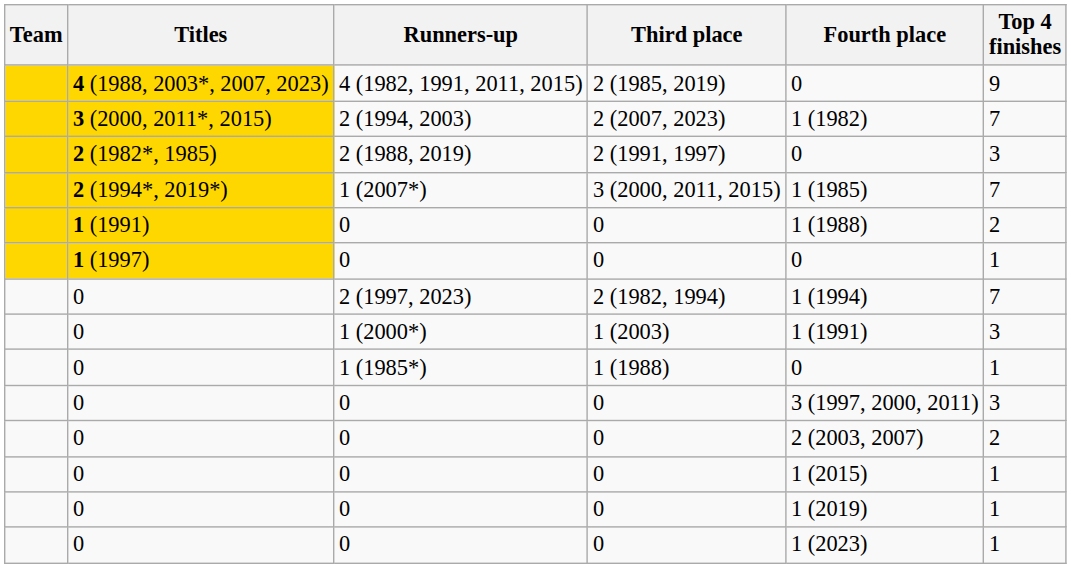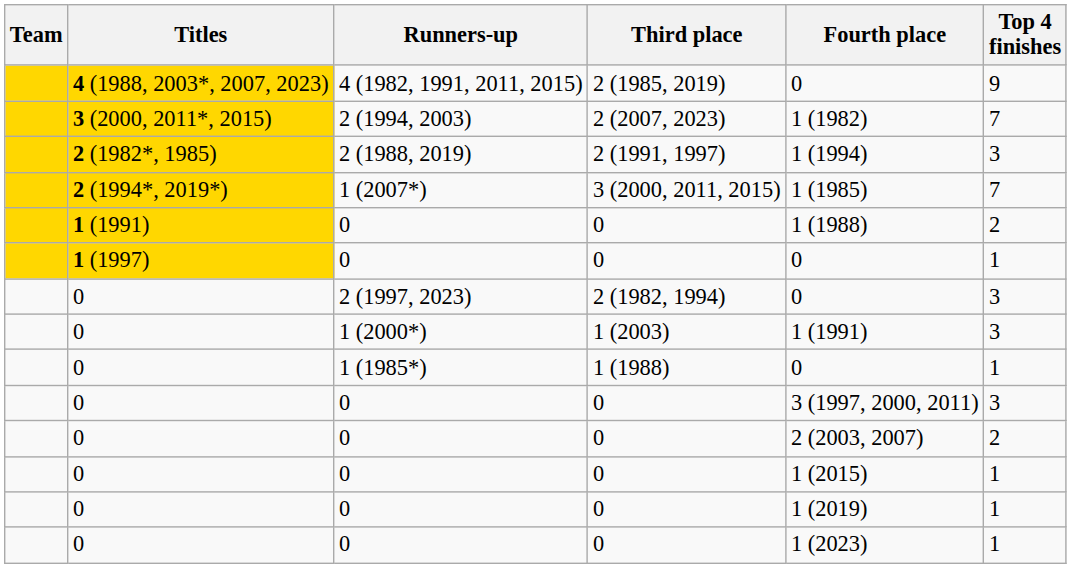2 (1988, 2019) | Fourth place: 0 -> 1 (1994)
2 (1997, 2023) | Fourth place: 1 (1994) -> 0
2 (1997, 2023) | Top 4 finishes: 7 -> 3
